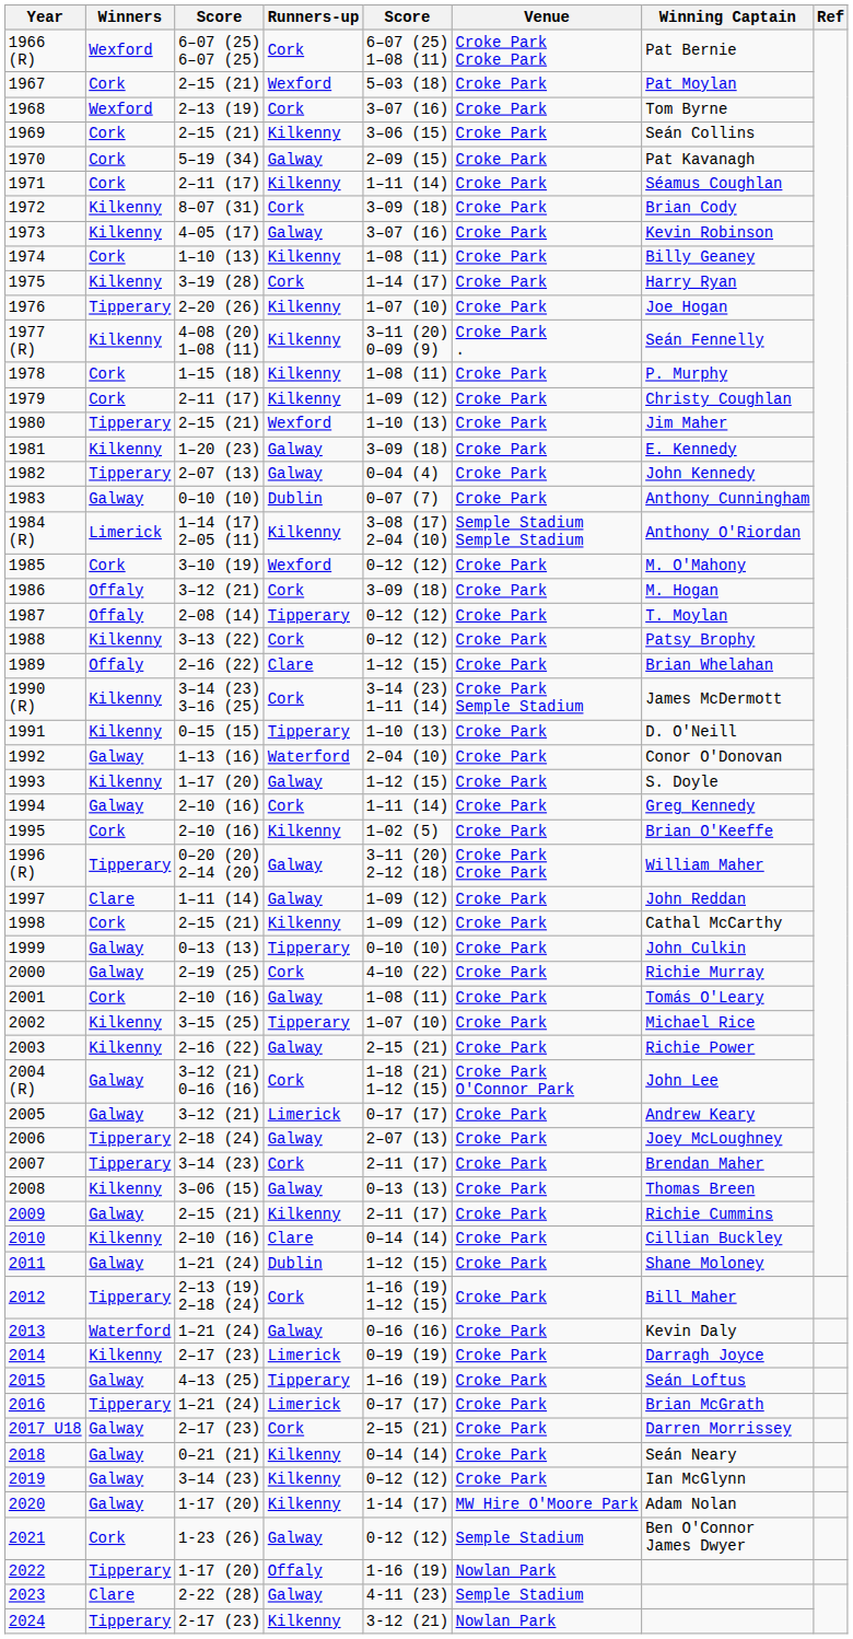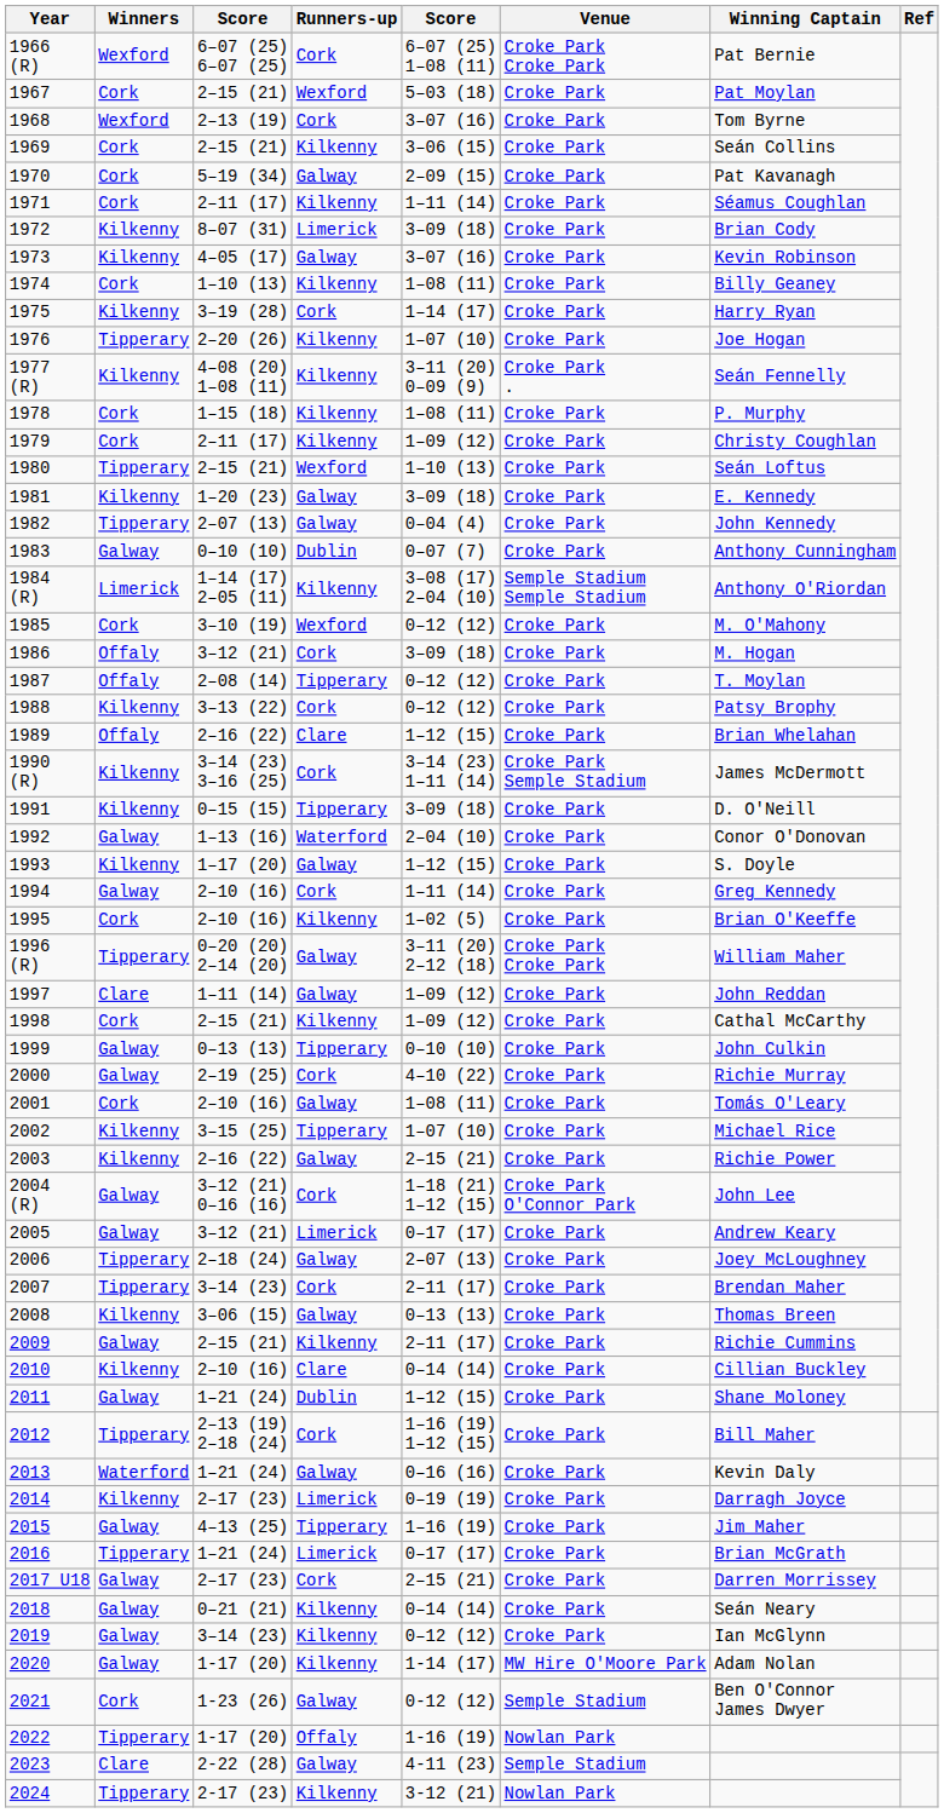1972 | Runners-up: Cork -> Limerick
1980 | Winning Captain: Jim Maher -> Seán Loftus
1991 | column 5: 1–10 (13) -> 3–09 (18)
2015 | Winning Captain: Seán Loftus -> Jim Maher
